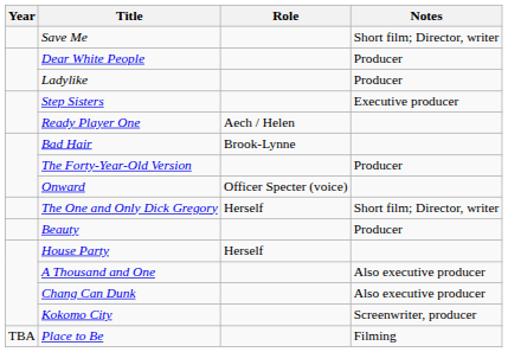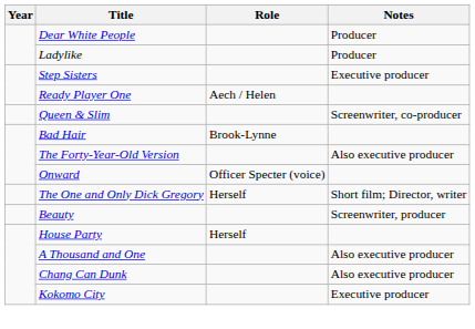- row: Save Me | Short film; Director, writer
+ row: Queen & Slim | Screenwriter, co-producer
The Forty-Year-Old Version | Notes: Producer -> Also executive producer
Beauty | Notes: Producer -> Screenwriter, producer
Kokomo City | Notes: Screenwriter, producer -> Executive producer
- row: TBA | Place to Be | Filming
